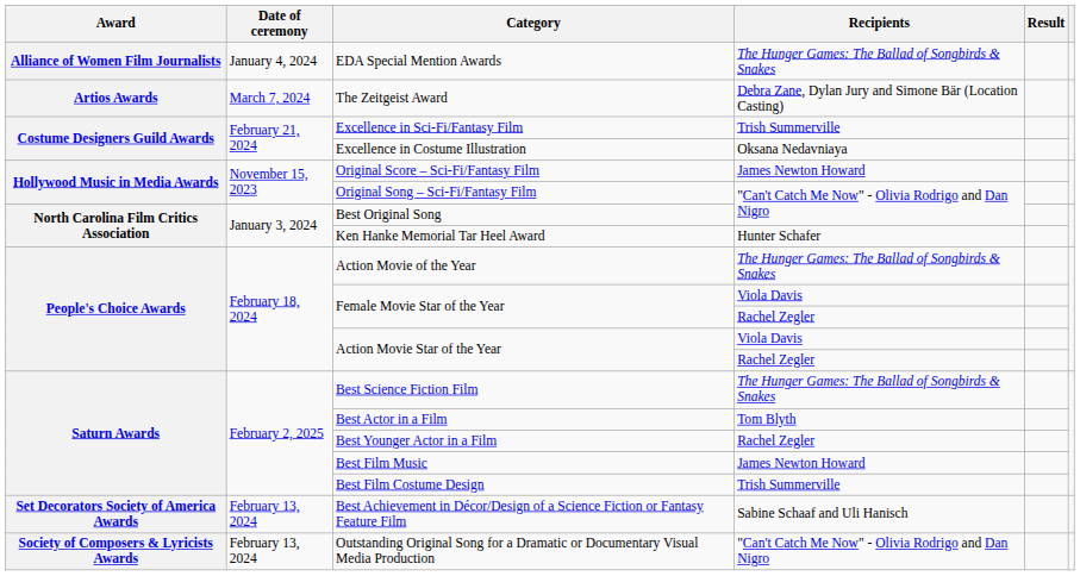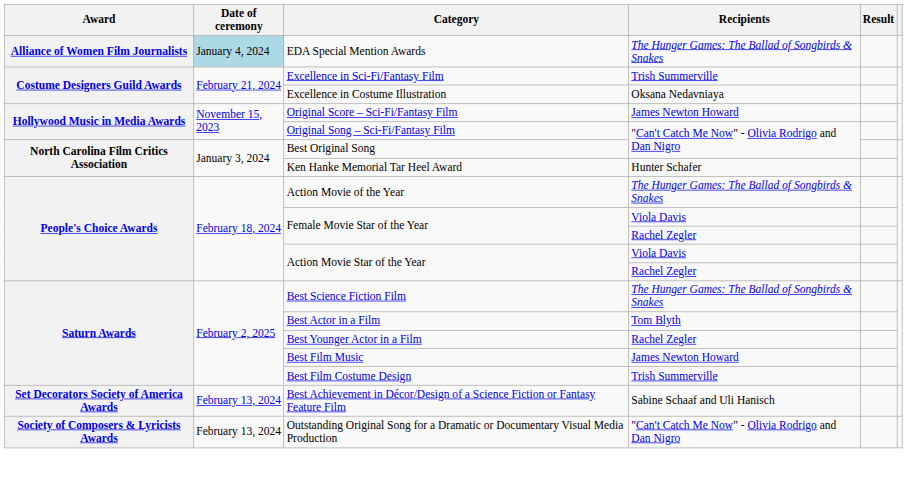EDA Special Mention Awards | Date of ceremony: no background -> lightblue background
- row: Artios Awards | March 7, 2024 | The Zeitgeist Award | Debra Zane, Dylan Jury and Simone Bär (Location Casting)
